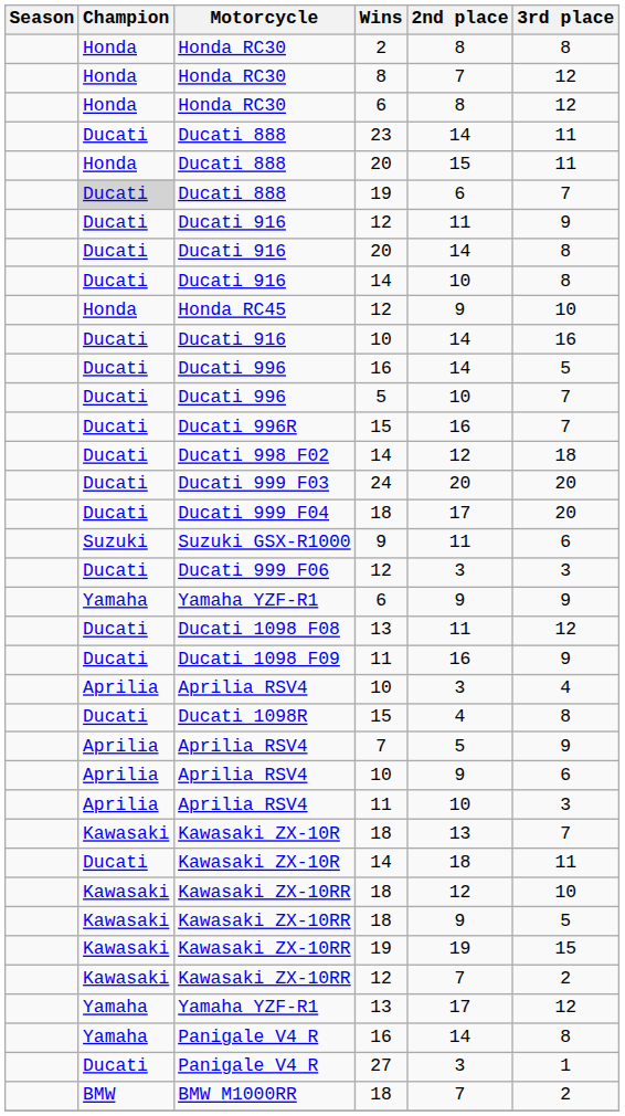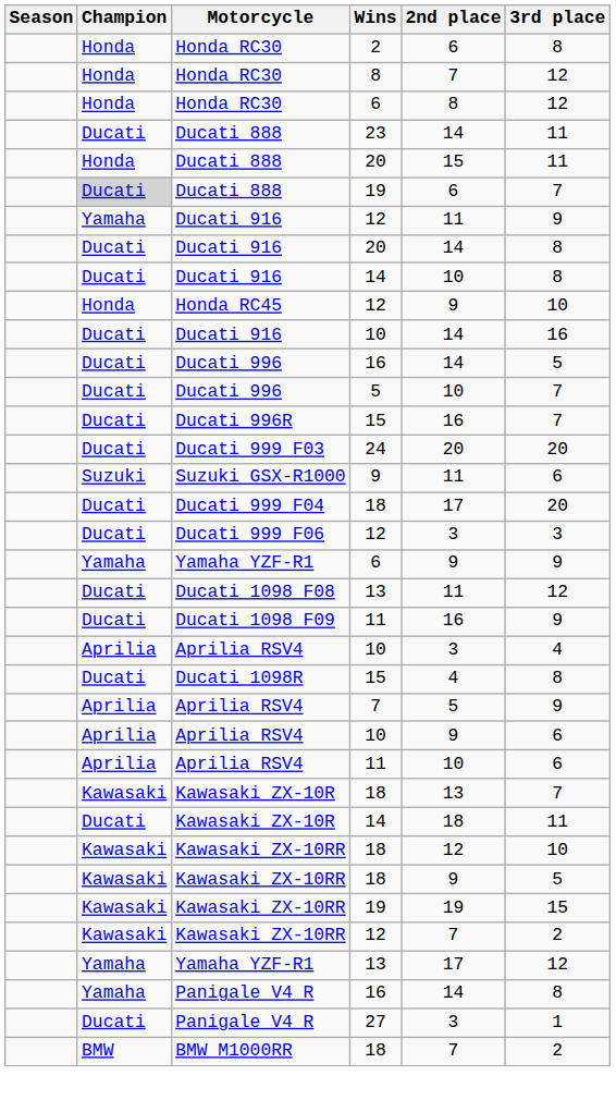Honda RC30 / 2 | 2nd place: 8 -> 6
Ducati 916 / 12 | Champion: Ducati -> Yamaha
- row: Ducati | Ducati 998 F02 | 14 | 12 | 18
rows swapped: Ducati 999 F04 <-> Suzuki GSX-R1000
Aprilia RSV4 / 11 | 3rd place: 3 -> 6
